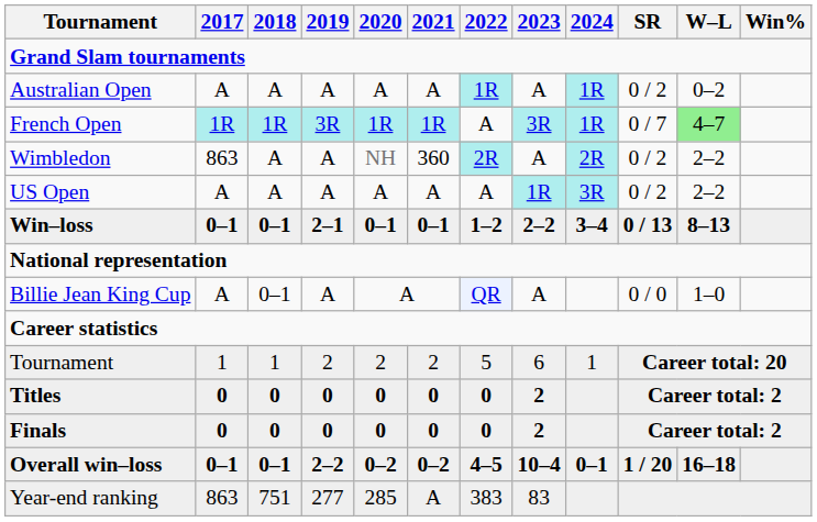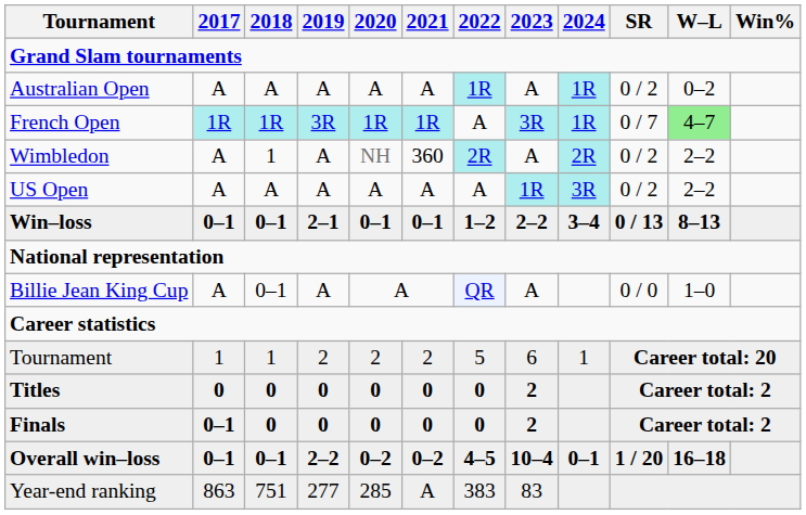Wimbledon | 2017: 863 -> A
Wimbledon | 2018: A -> 1
Finals | 2017: 0 -> 0–1
